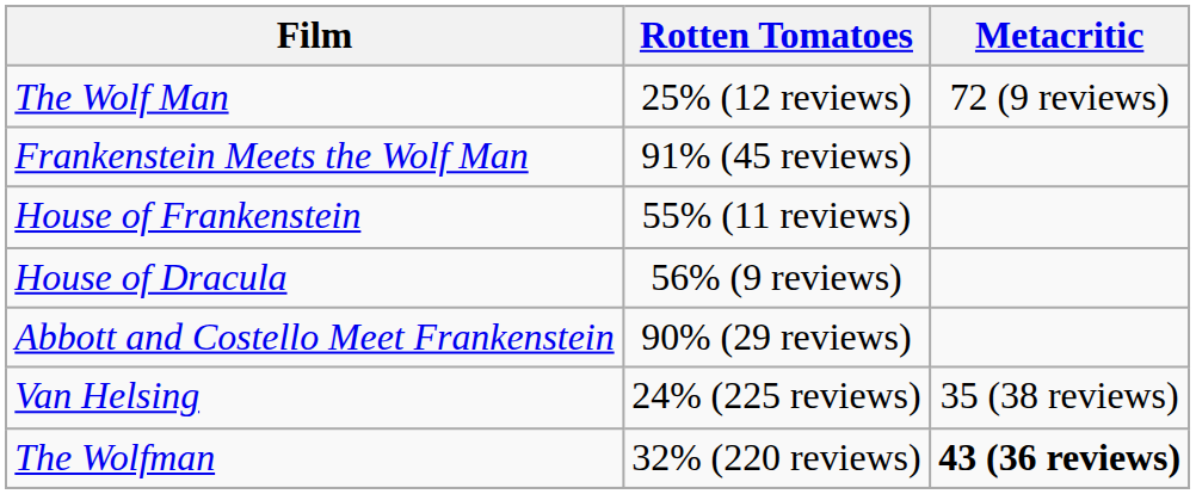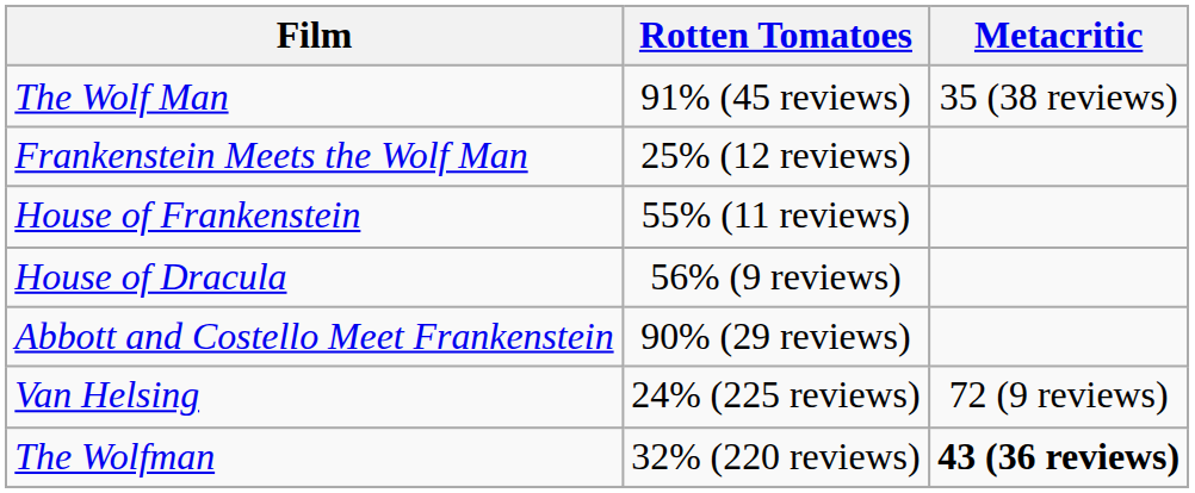The Wolf Man | Rotten Tomatoes: 25% (12 reviews) -> 91% (45 reviews)
The Wolf Man | Metacritic: 72 (9 reviews) -> 35 (38 reviews)
Frankenstein Meets the Wolf Man | Rotten Tomatoes: 91% (45 reviews) -> 25% (12 reviews)
Van Helsing | Metacritic: 35 (38 reviews) -> 72 (9 reviews)
